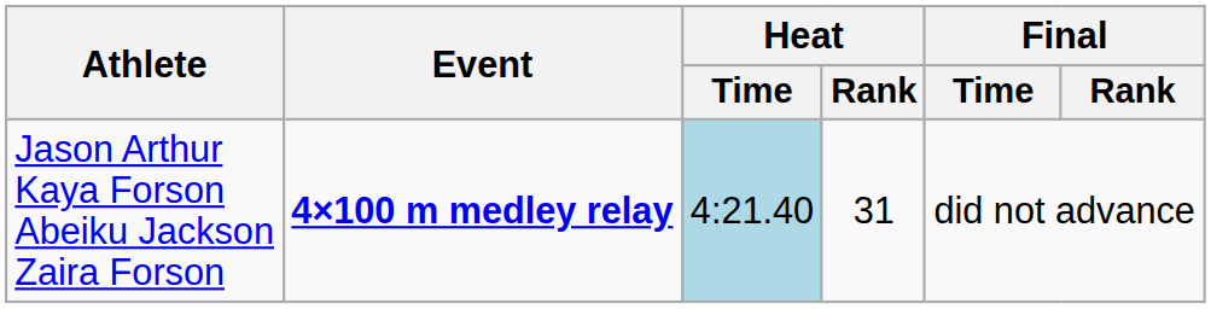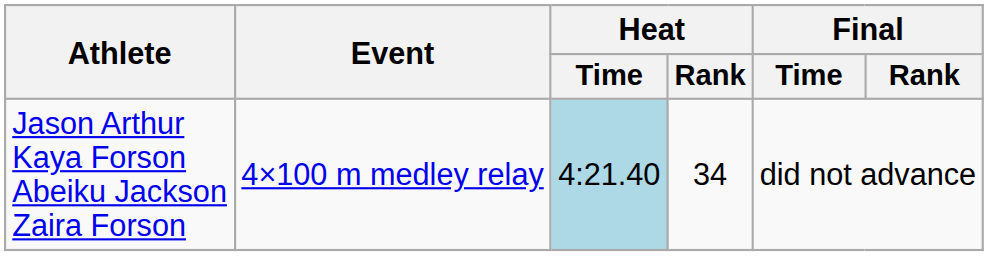Jason Arthur Kaya Forson Abeiku Jackson Zaira Forson | Event: bold -> normal
Jason Arthur Kaya Forson Abeiku Jackson Zaira Forson | Heat / Rank: 31 -> 34
